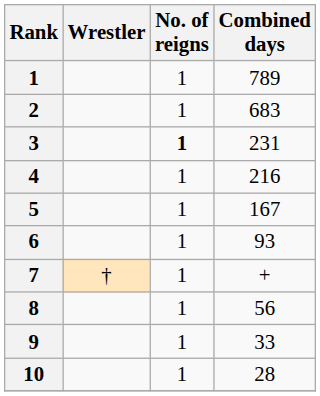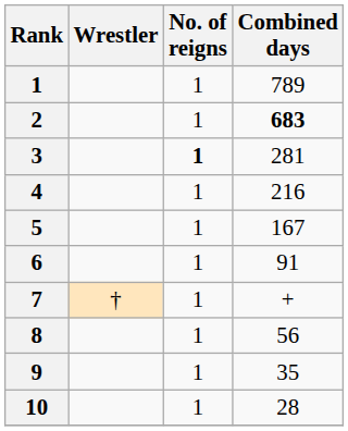2 | Combined days: normal -> bold
3 | Combined days: 231 -> 281
6 | Combined days: 93 -> 91
9 | Combined days: 33 -> 35
